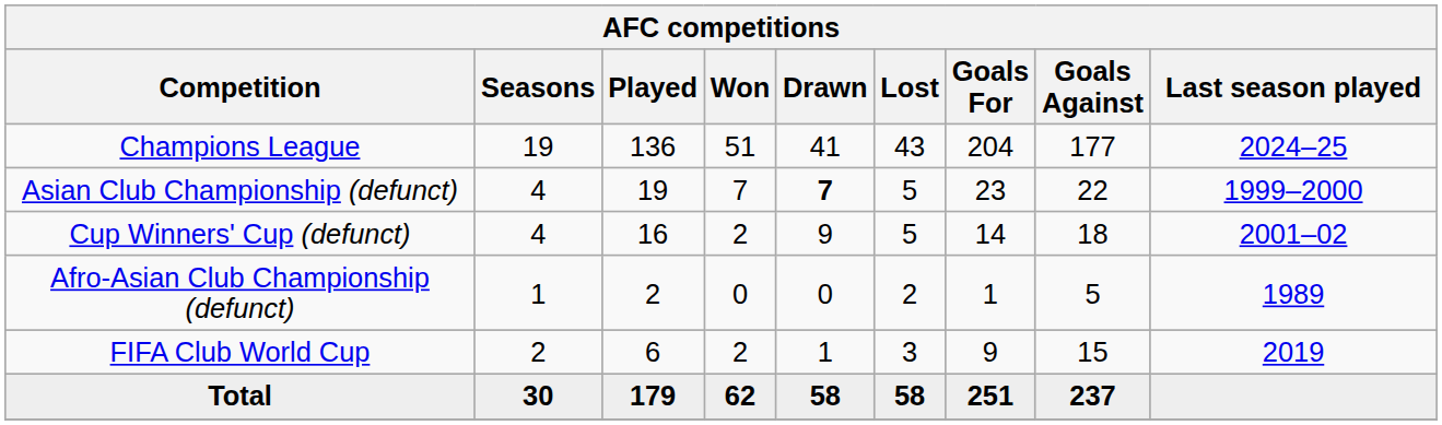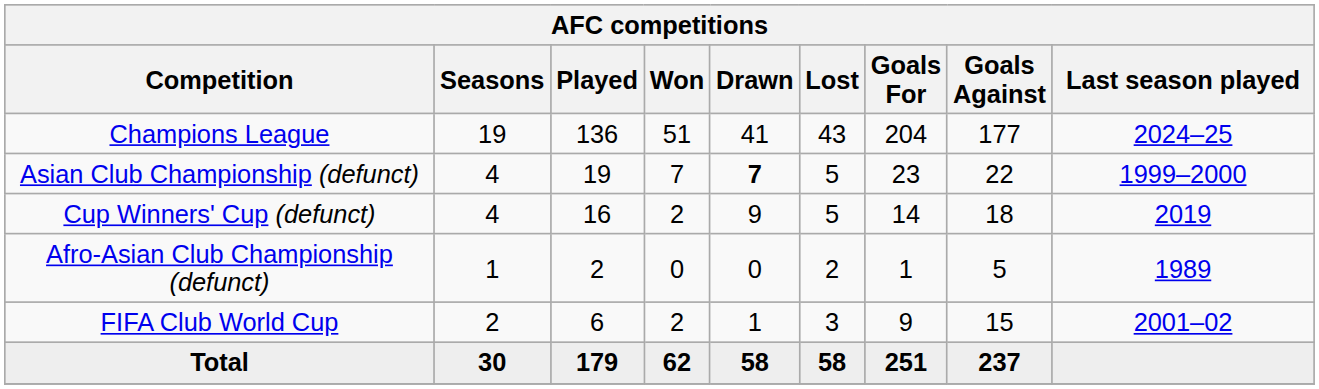Cup Winners' Cup (defunct) | Last season played: 2001–02 -> 2019
FIFA Club World Cup | Last season played: 2019 -> 2001–02
